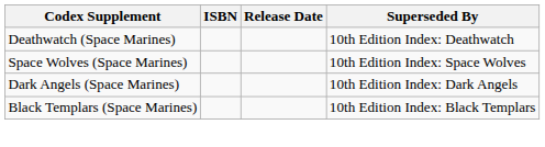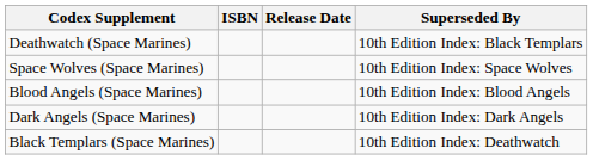Deathwatch (Space Marines) | Superseded By: 10th Edition Index: Deathwatch -> 10th Edition Index: Black Templars
+ row: Blood Angels (Space Marines) | 10th Edition Index: Blood Angels
Black Templars (Space Marines) | Superseded By: 10th Edition Index: Black Templars -> 10th Edition Index: Deathwatch
